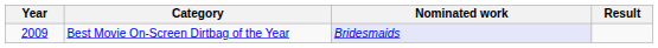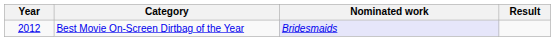Best Movie On-Screen Dirtbag of the Year | Year: 2009 -> 2012
